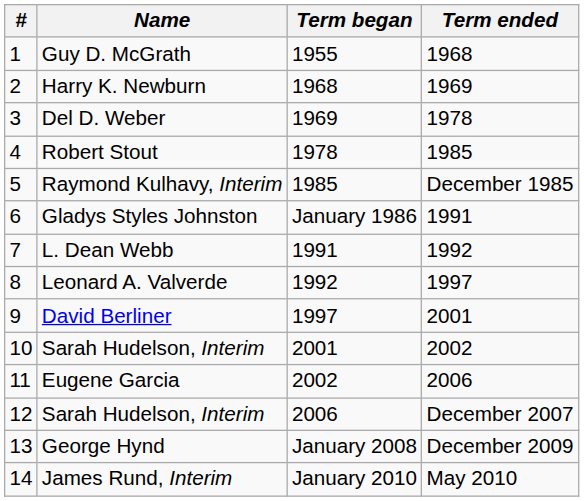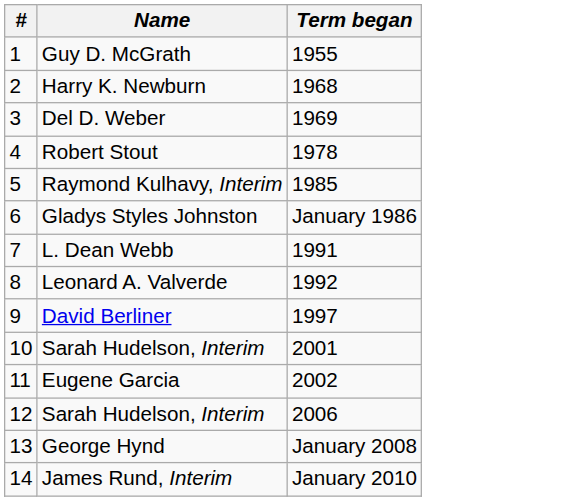- column: Term ended | 1968 | 1969 | 1978 | 1985 | December 1985 | 1991 | 1992 | 1997 | 2001 | 2002 | 2006 | December 2007 | December 2009 | May 2010
